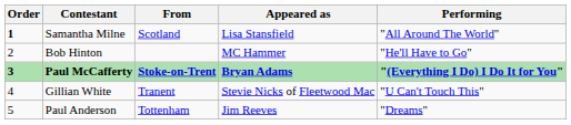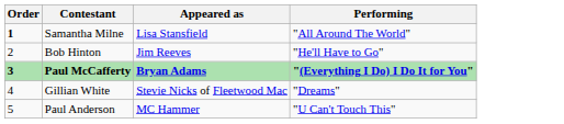- column: From | Scotland | Stoke-on-Trent | Tranent | Tottenham
Bob Hinton | Appeared as: MC Hammer -> Jim Reeves
Gillian White | Performing: "U Can't Touch This" -> "Dreams"
Paul Anderson | Appeared as: Jim Reeves -> MC Hammer
Paul Anderson | Performing: "Dreams" -> "U Can't Touch This"
